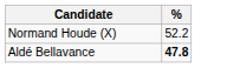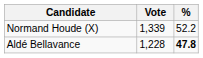+ column: Vote | 1,339 | 1,228
